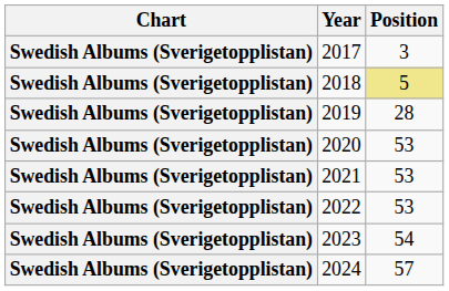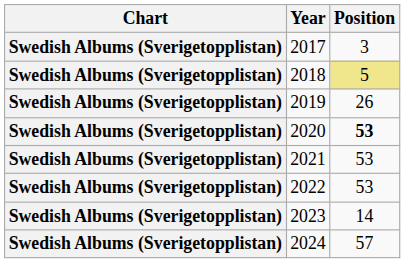2019 | Position: 28 -> 26
2020 | Position: normal -> bold
2023 | Position: 54 -> 14
